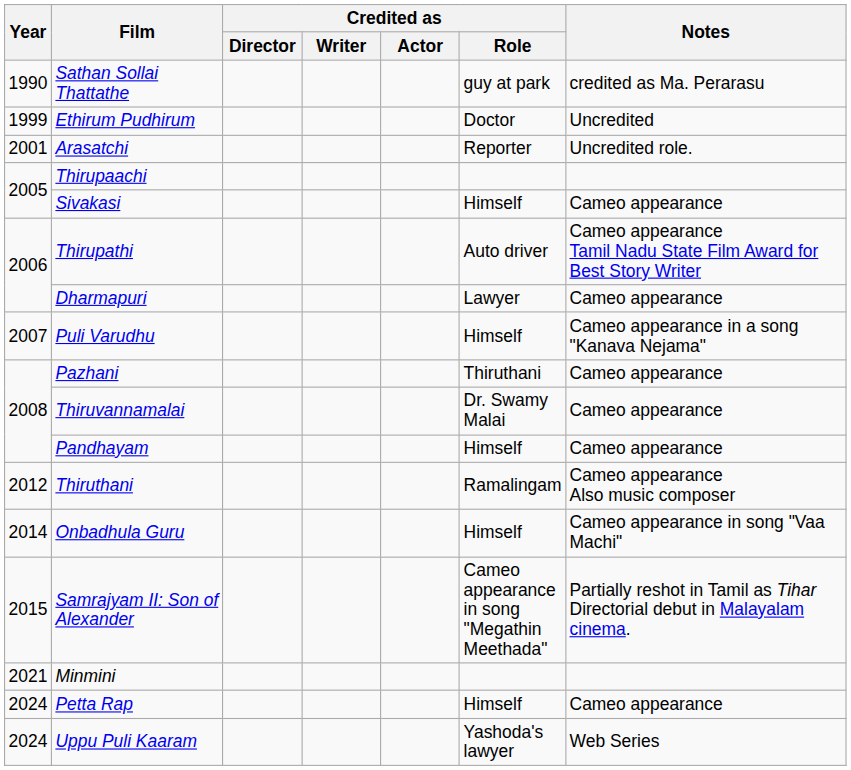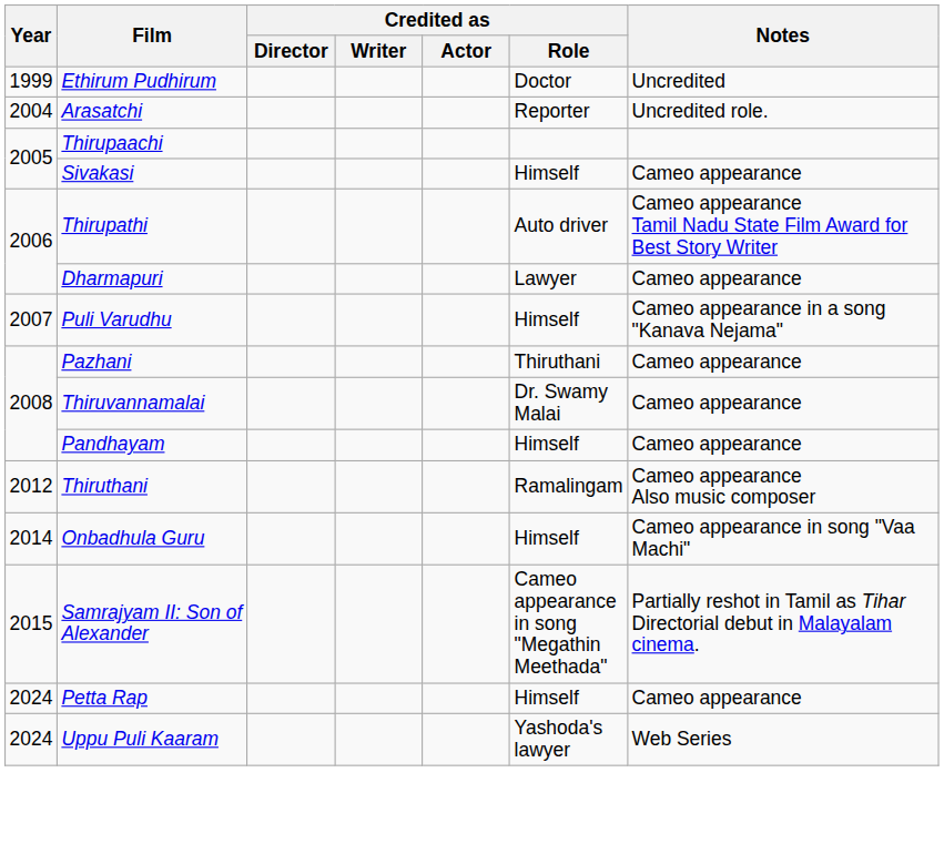- row: 1990 | Sathan Sollai Thattathe | guy at park | credited as Ma. Perarasu
Arasatchi | Year: 2001 -> 2004
- row: 2021 | Minmini
